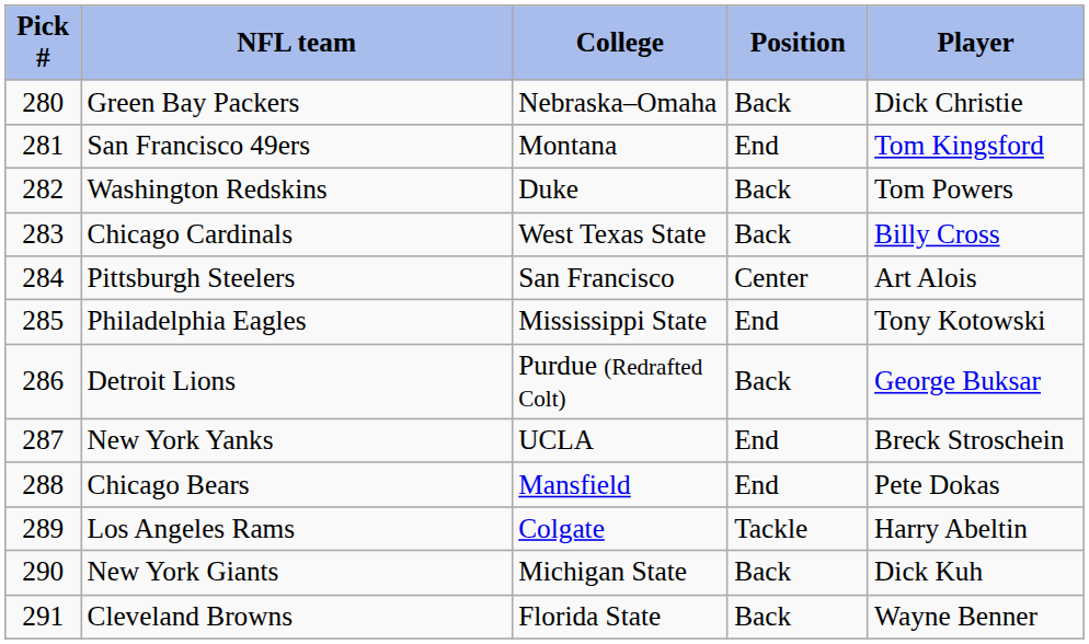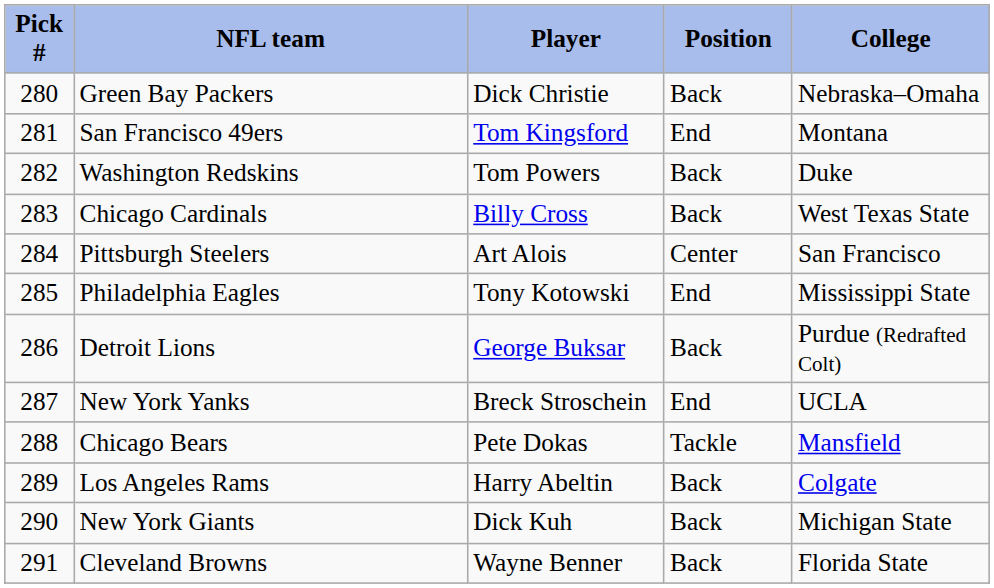columns swapped: Player <-> College
Chicago Bears | Position: End -> Tackle
Los Angeles Rams | Position: Tackle -> Back
